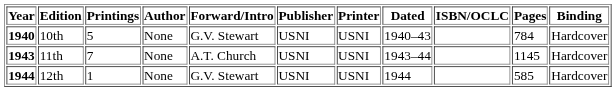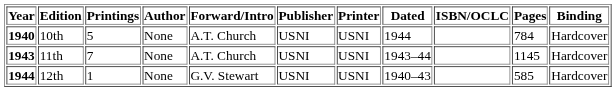10th | Forward/Intro: G.V. Stewart -> A.T. Church
10th | Dated: 1940–43 -> 1944
12th | Dated: 1944 -> 1940–43
